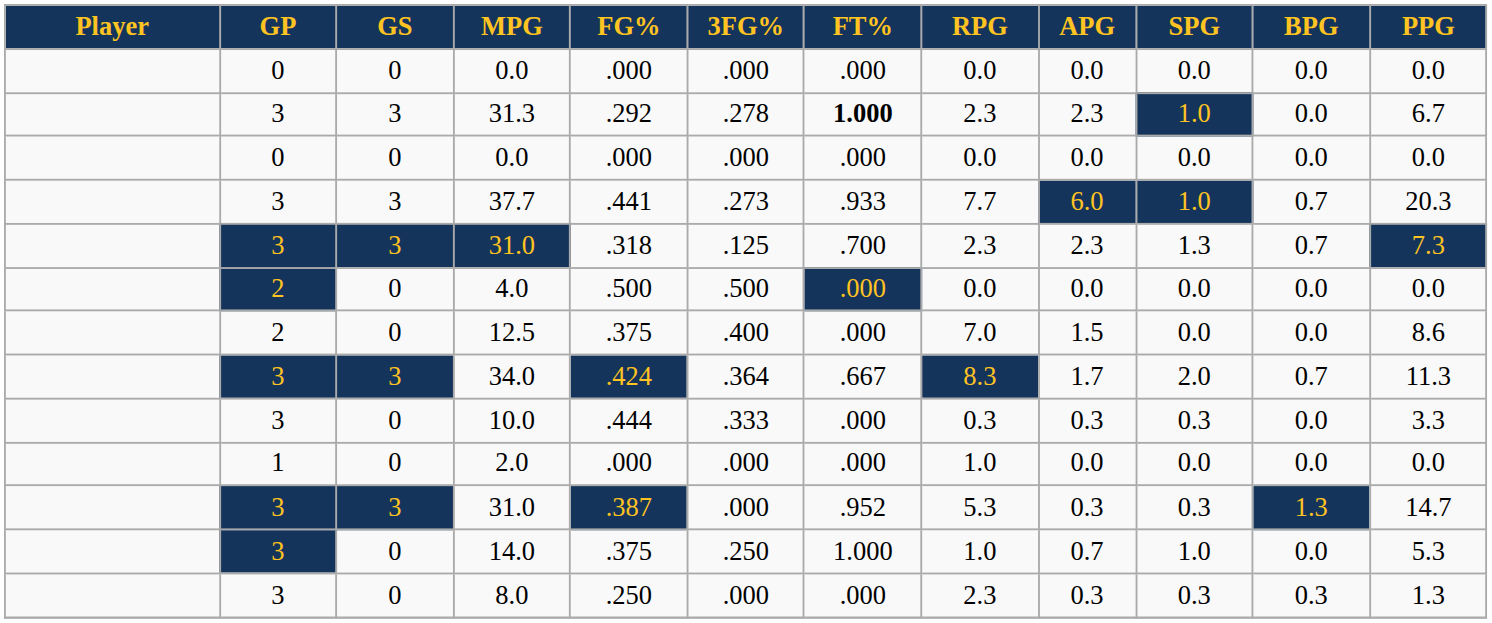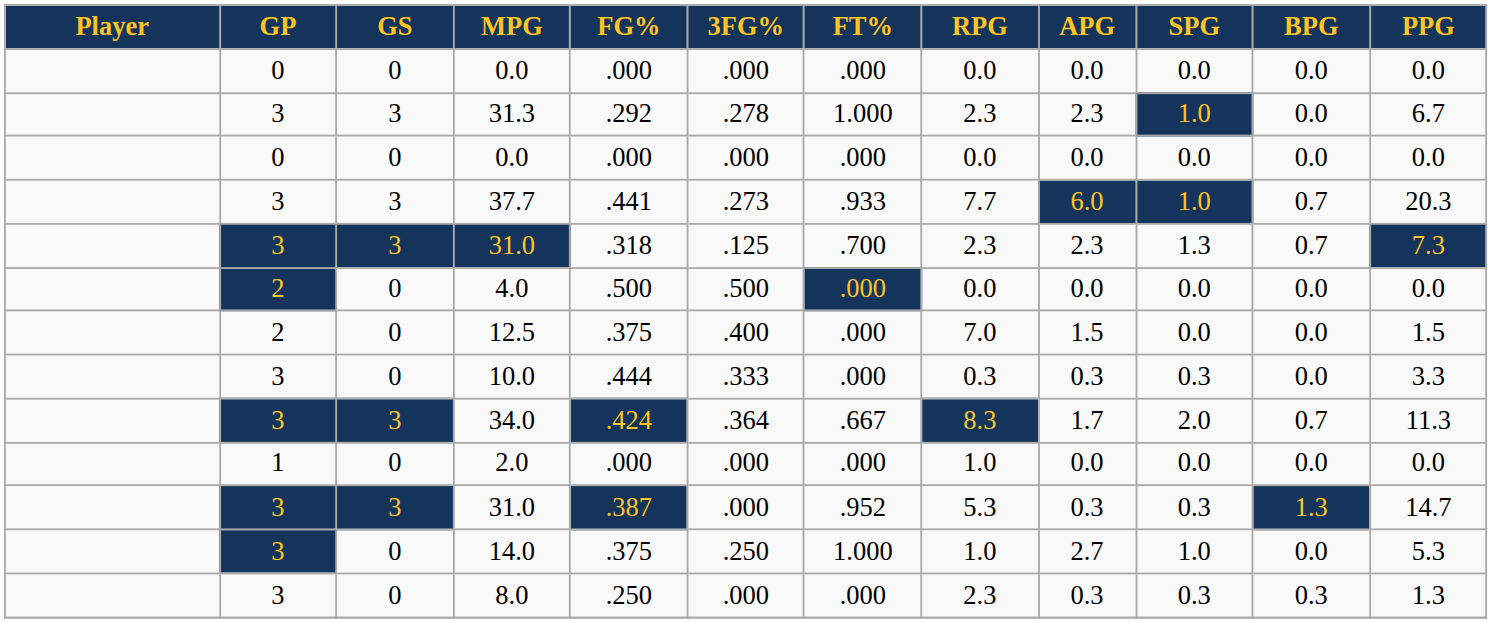31.3 | FT%: bold -> normal
12.5 | PPG: 8.6 -> 1.5
rows swapped: 34.0 <-> 10.0
14.0 | APG: 0.7 -> 2.7
